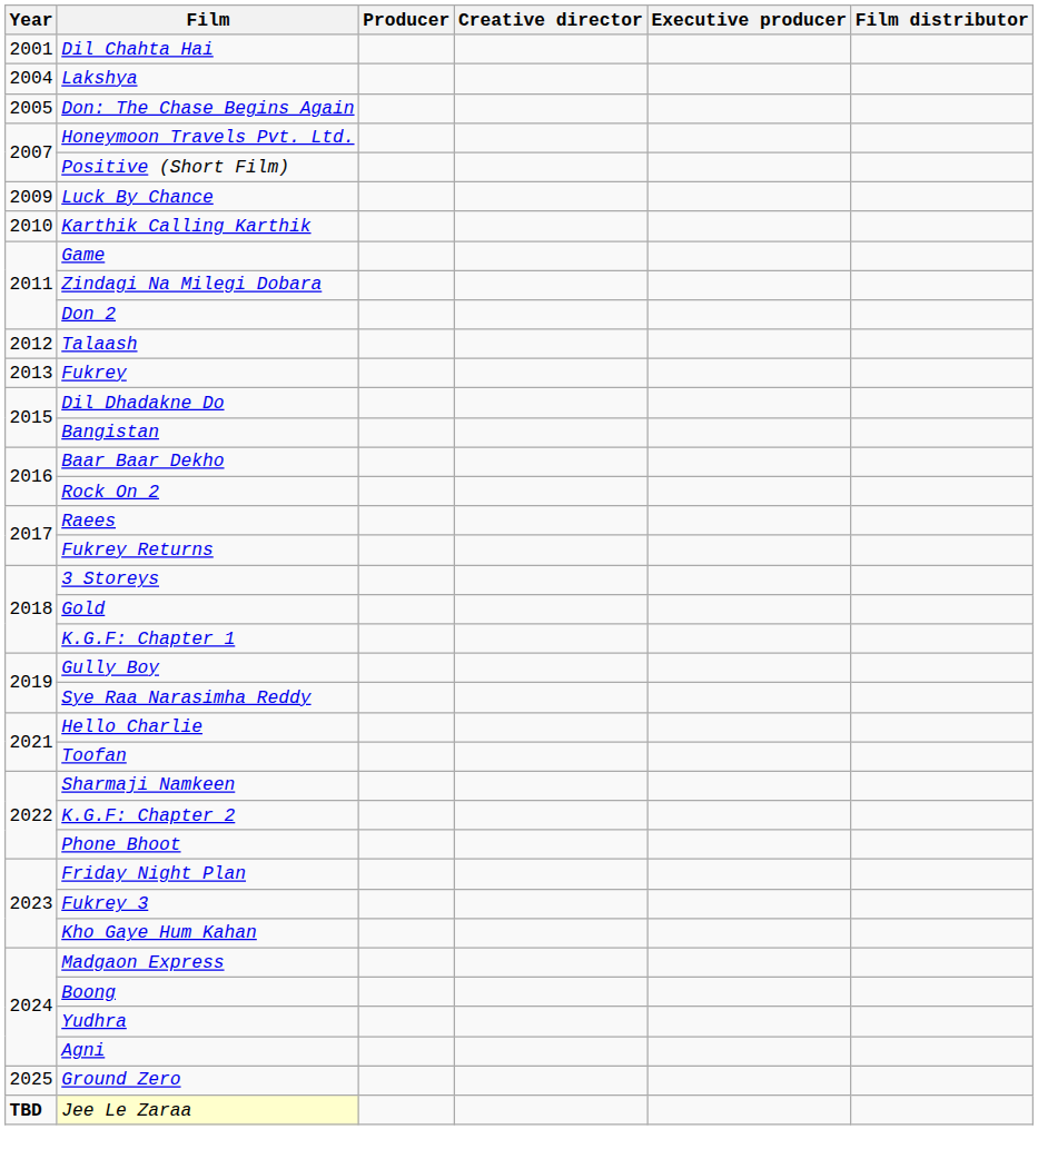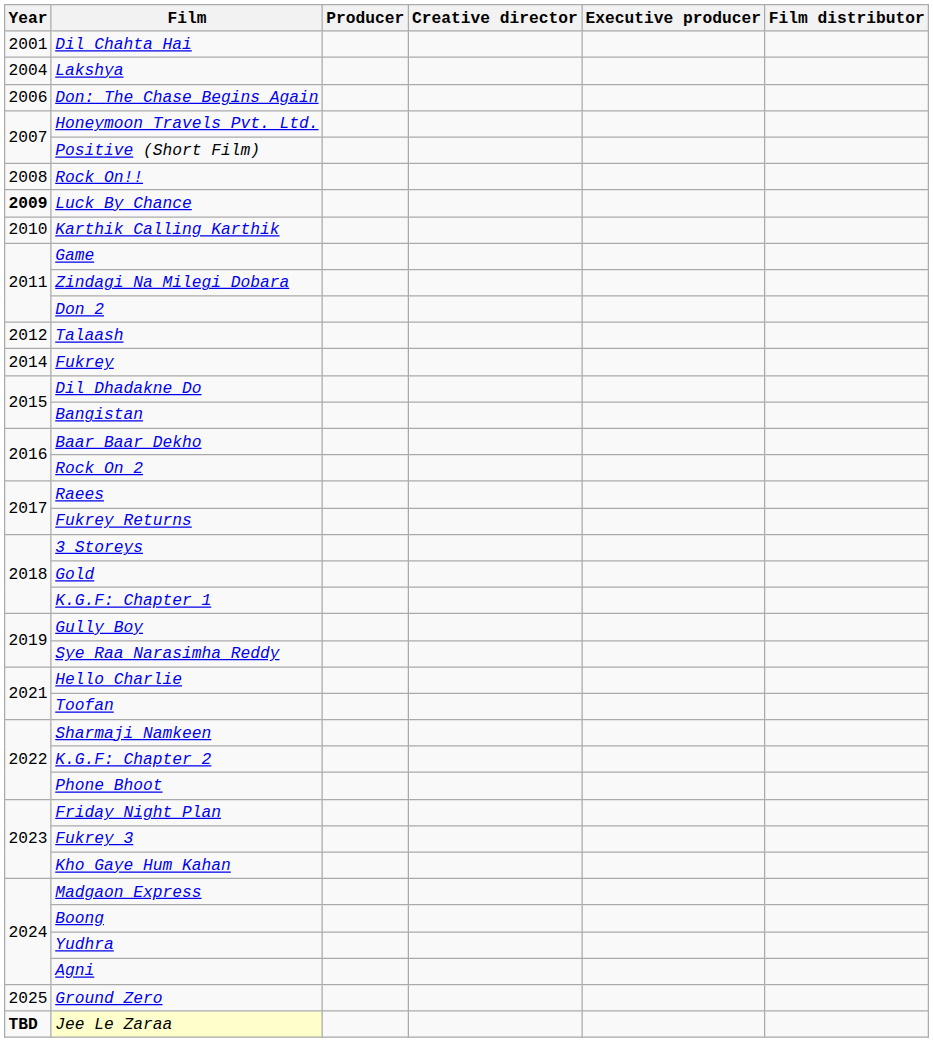Don: The Chase Begins Again | Year: 2005 -> 2006
+ row: 2008 | Rock On!!
Luck By Chance | Year: normal -> bold
Fukrey | Year: 2013 -> 2014
